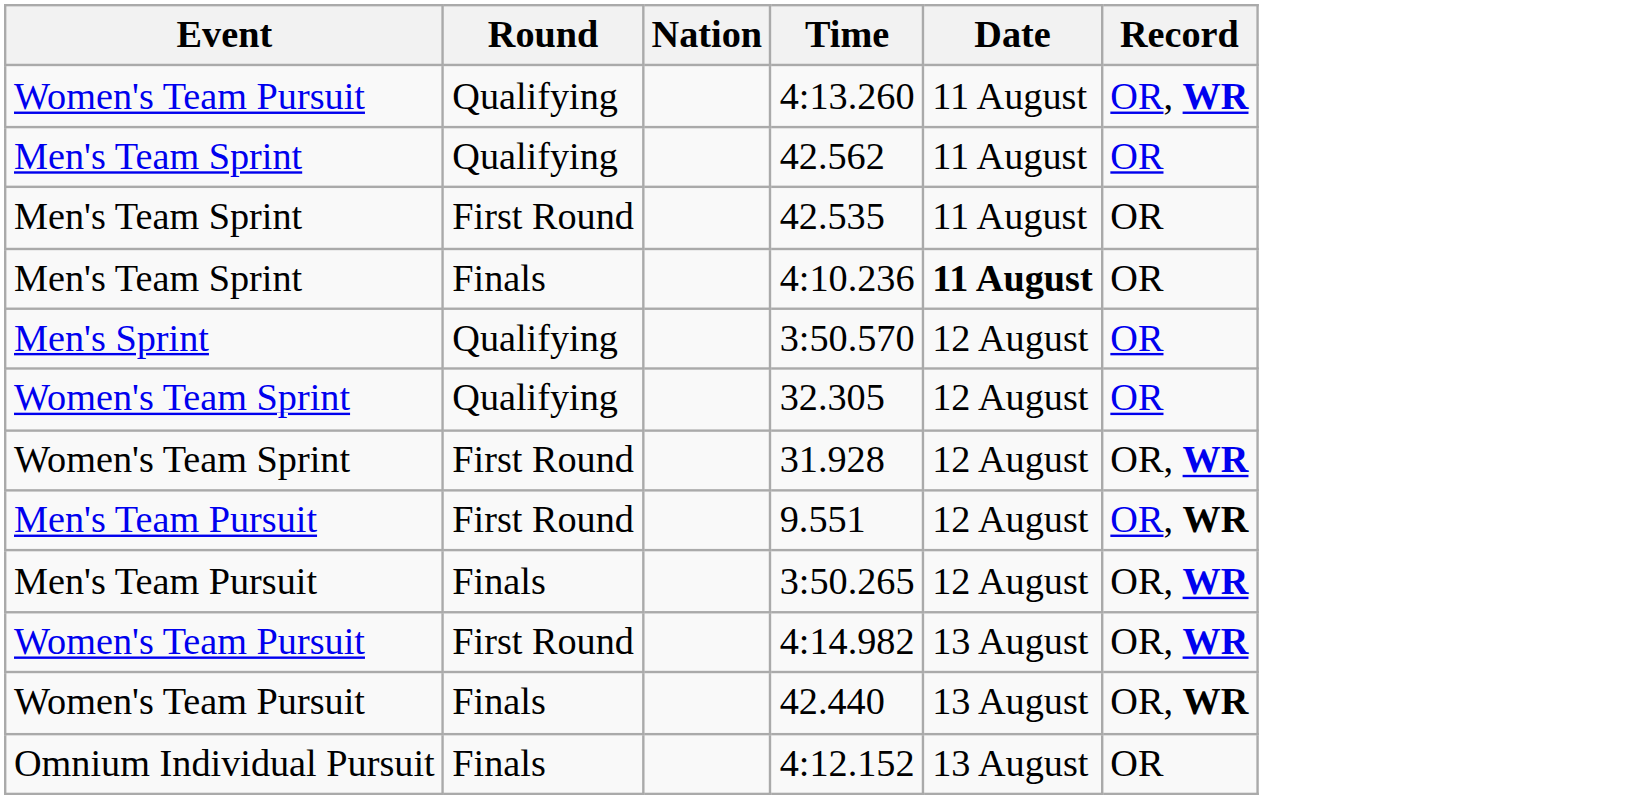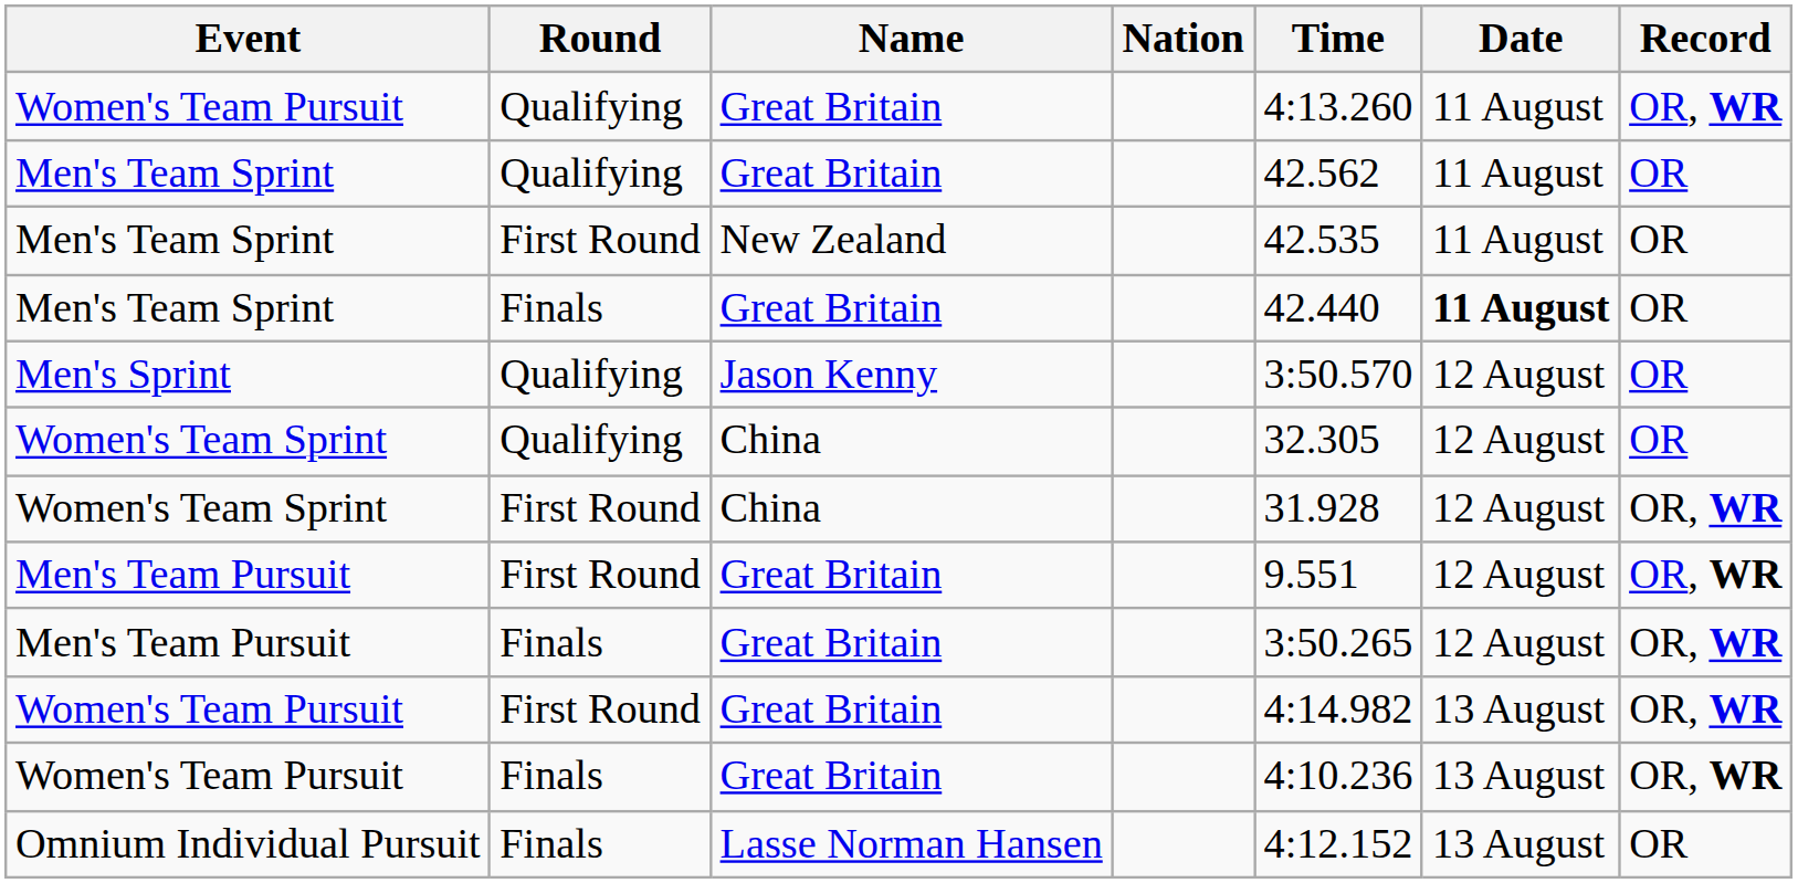+ column: Name | Great Britain | Great Britain | New Zealand | Great Britain | Jason Kenny | China | China | Great Britain | Great Britain | Great Britain | Great Britain | Lasse Norman Hansen
Men's Team Sprint / Finals | Time: 4:10.236 -> 42.440
Women's Team Pursuit / Finals | Time: 42.440 -> 4:10.236
